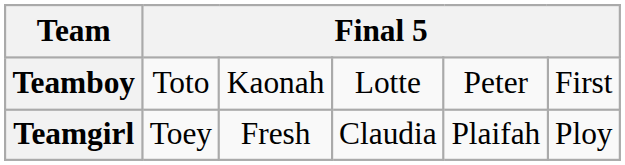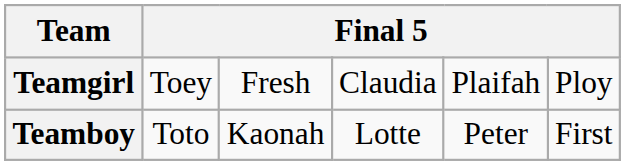rows swapped: Teamboy <-> Teamgirl
